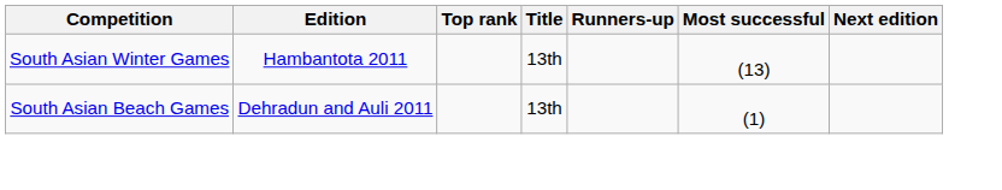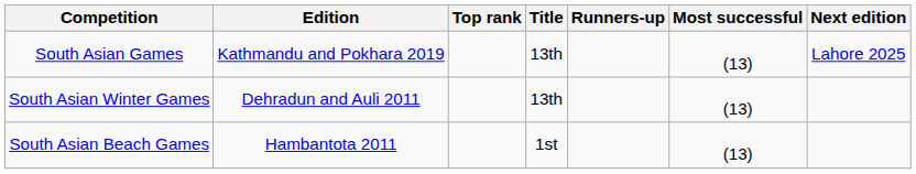+ row: South Asian Games | Kathmandu and Pokhara 2019 | 13th | (13) | Lahore 2025
South Asian Winter Games | Edition: Hambantota 2011 -> Dehradun and Auli 2011
South Asian Beach Games | Edition: Dehradun and Auli 2011 -> Hambantota 2011
South Asian Beach Games | Title: 13th -> 1st
South Asian Beach Games | Most successful: (1) -> (13)
